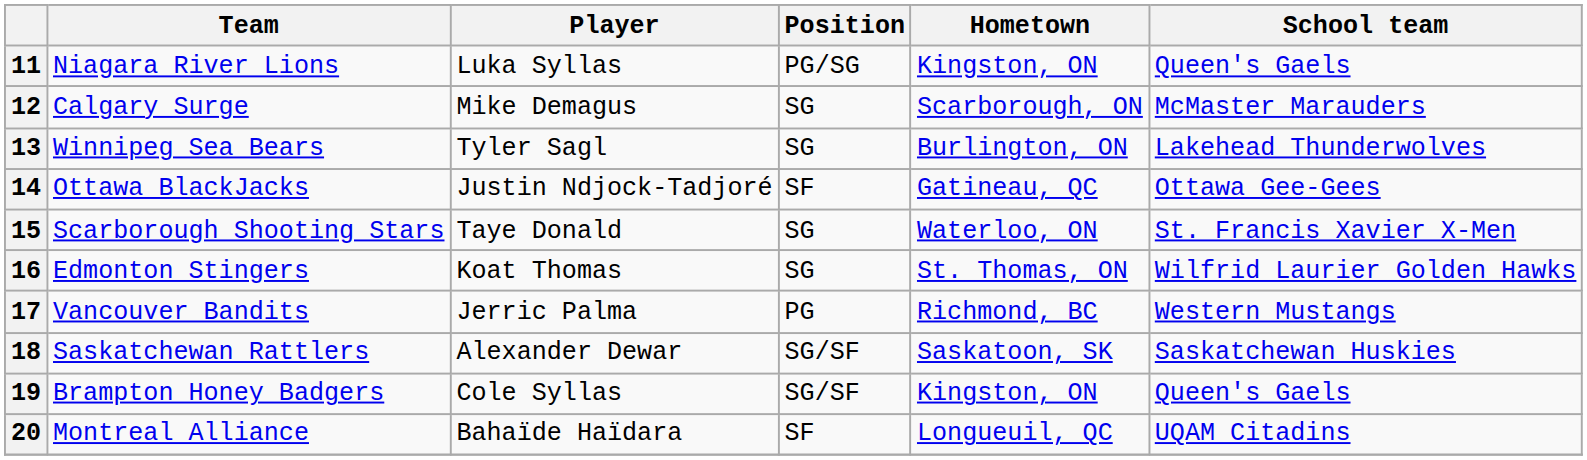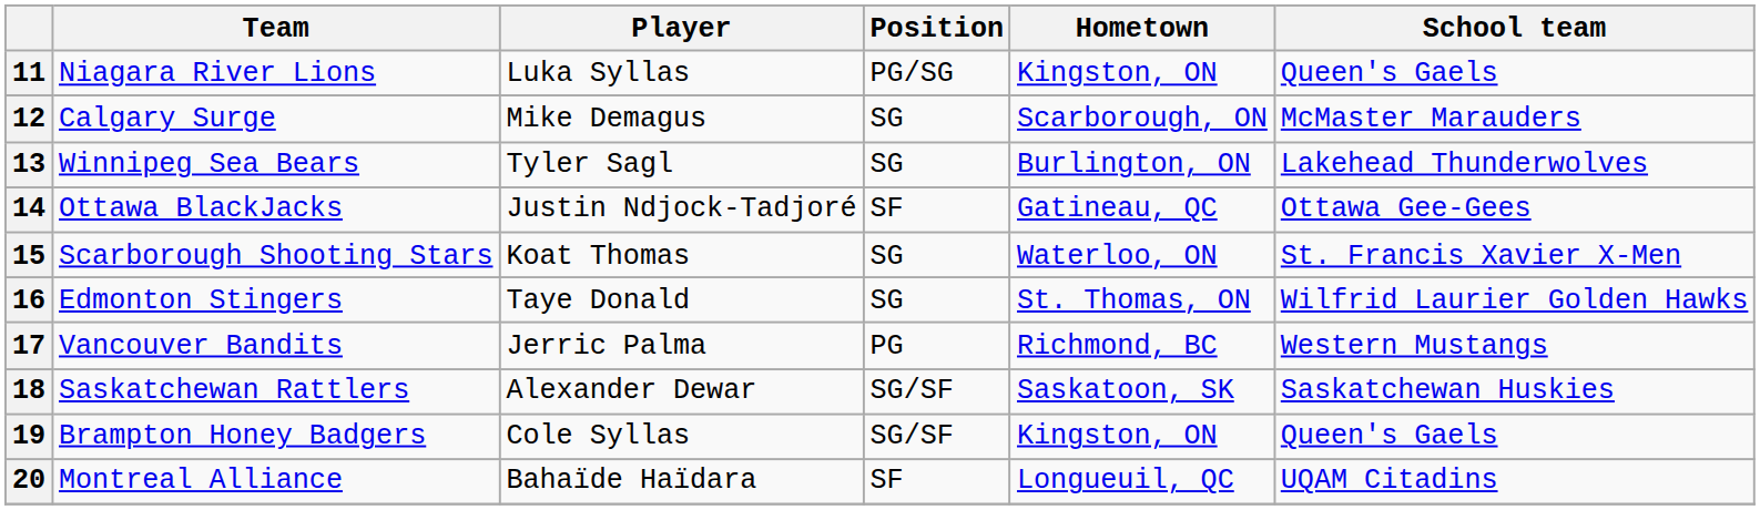15 | Player: Taye Donald -> Koat Thomas
16 | Player: Koat Thomas -> Taye Donald
